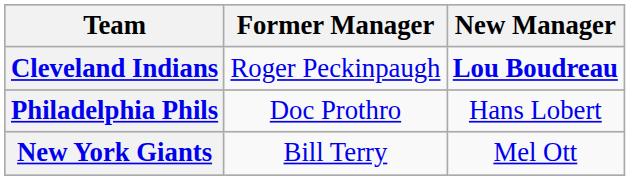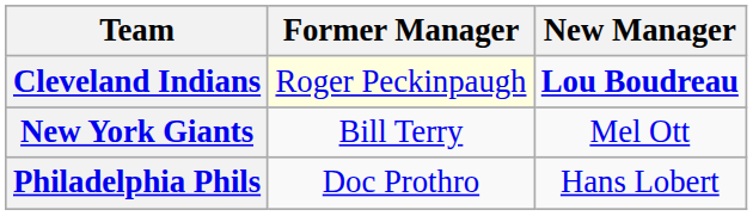Cleveland Indians | Former Manager: no background -> lightyellow background
rows swapped: New York Giants <-> Philadelphia Phils
